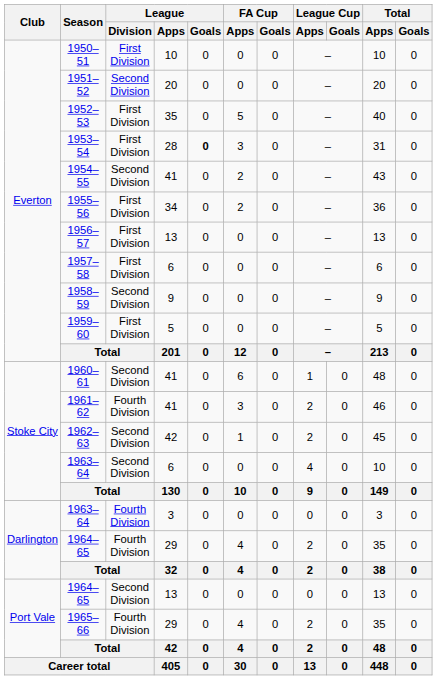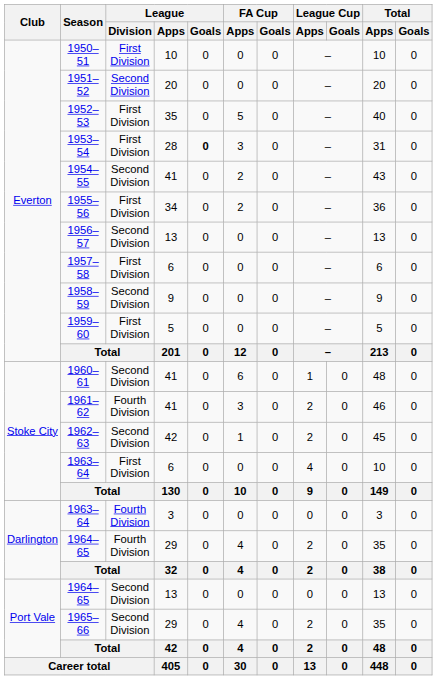1956–57 | League / Division: First Division -> Second Division
1963–64 / 6 | League / Division: Second Division -> First Division
1965–66 | League / Division: Fourth Division -> Second Division
